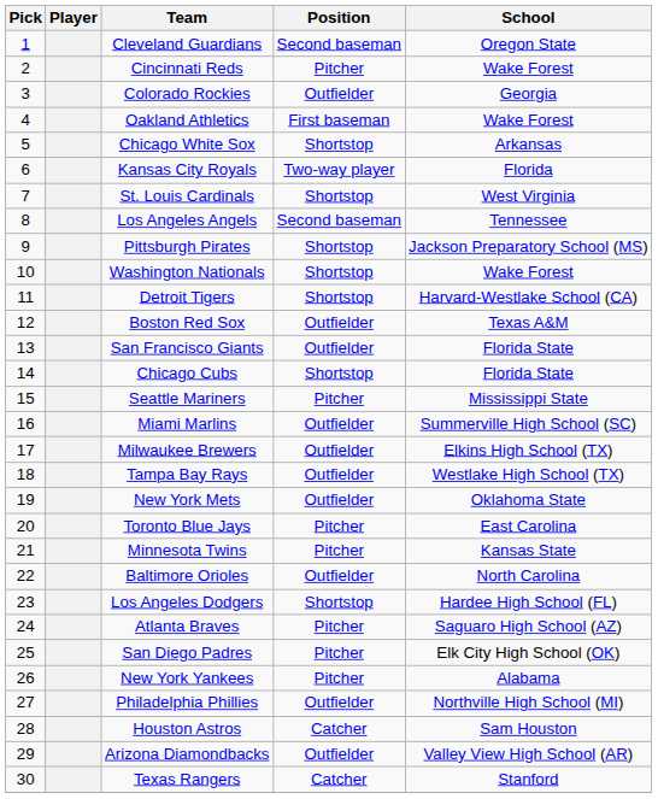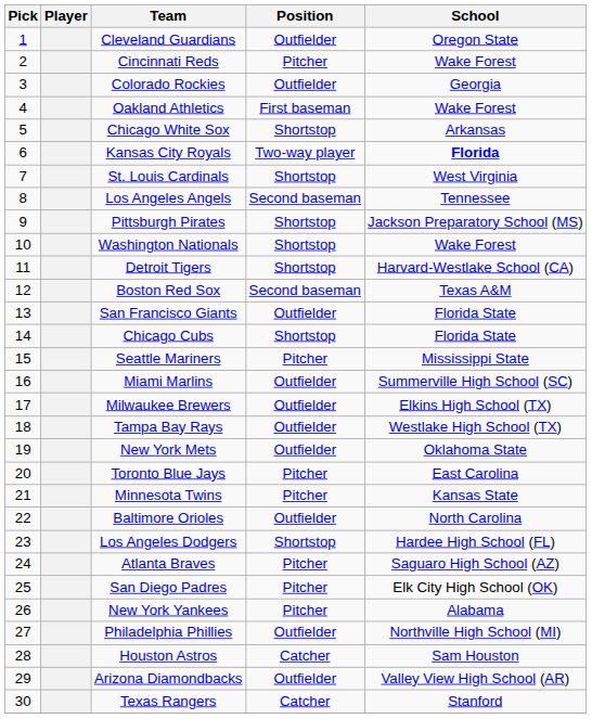Cleveland Guardians | Position: Second baseman -> Outfielder
Kansas City Royals | School: normal -> bold
Boston Red Sox | Position: Outfielder -> Second baseman
